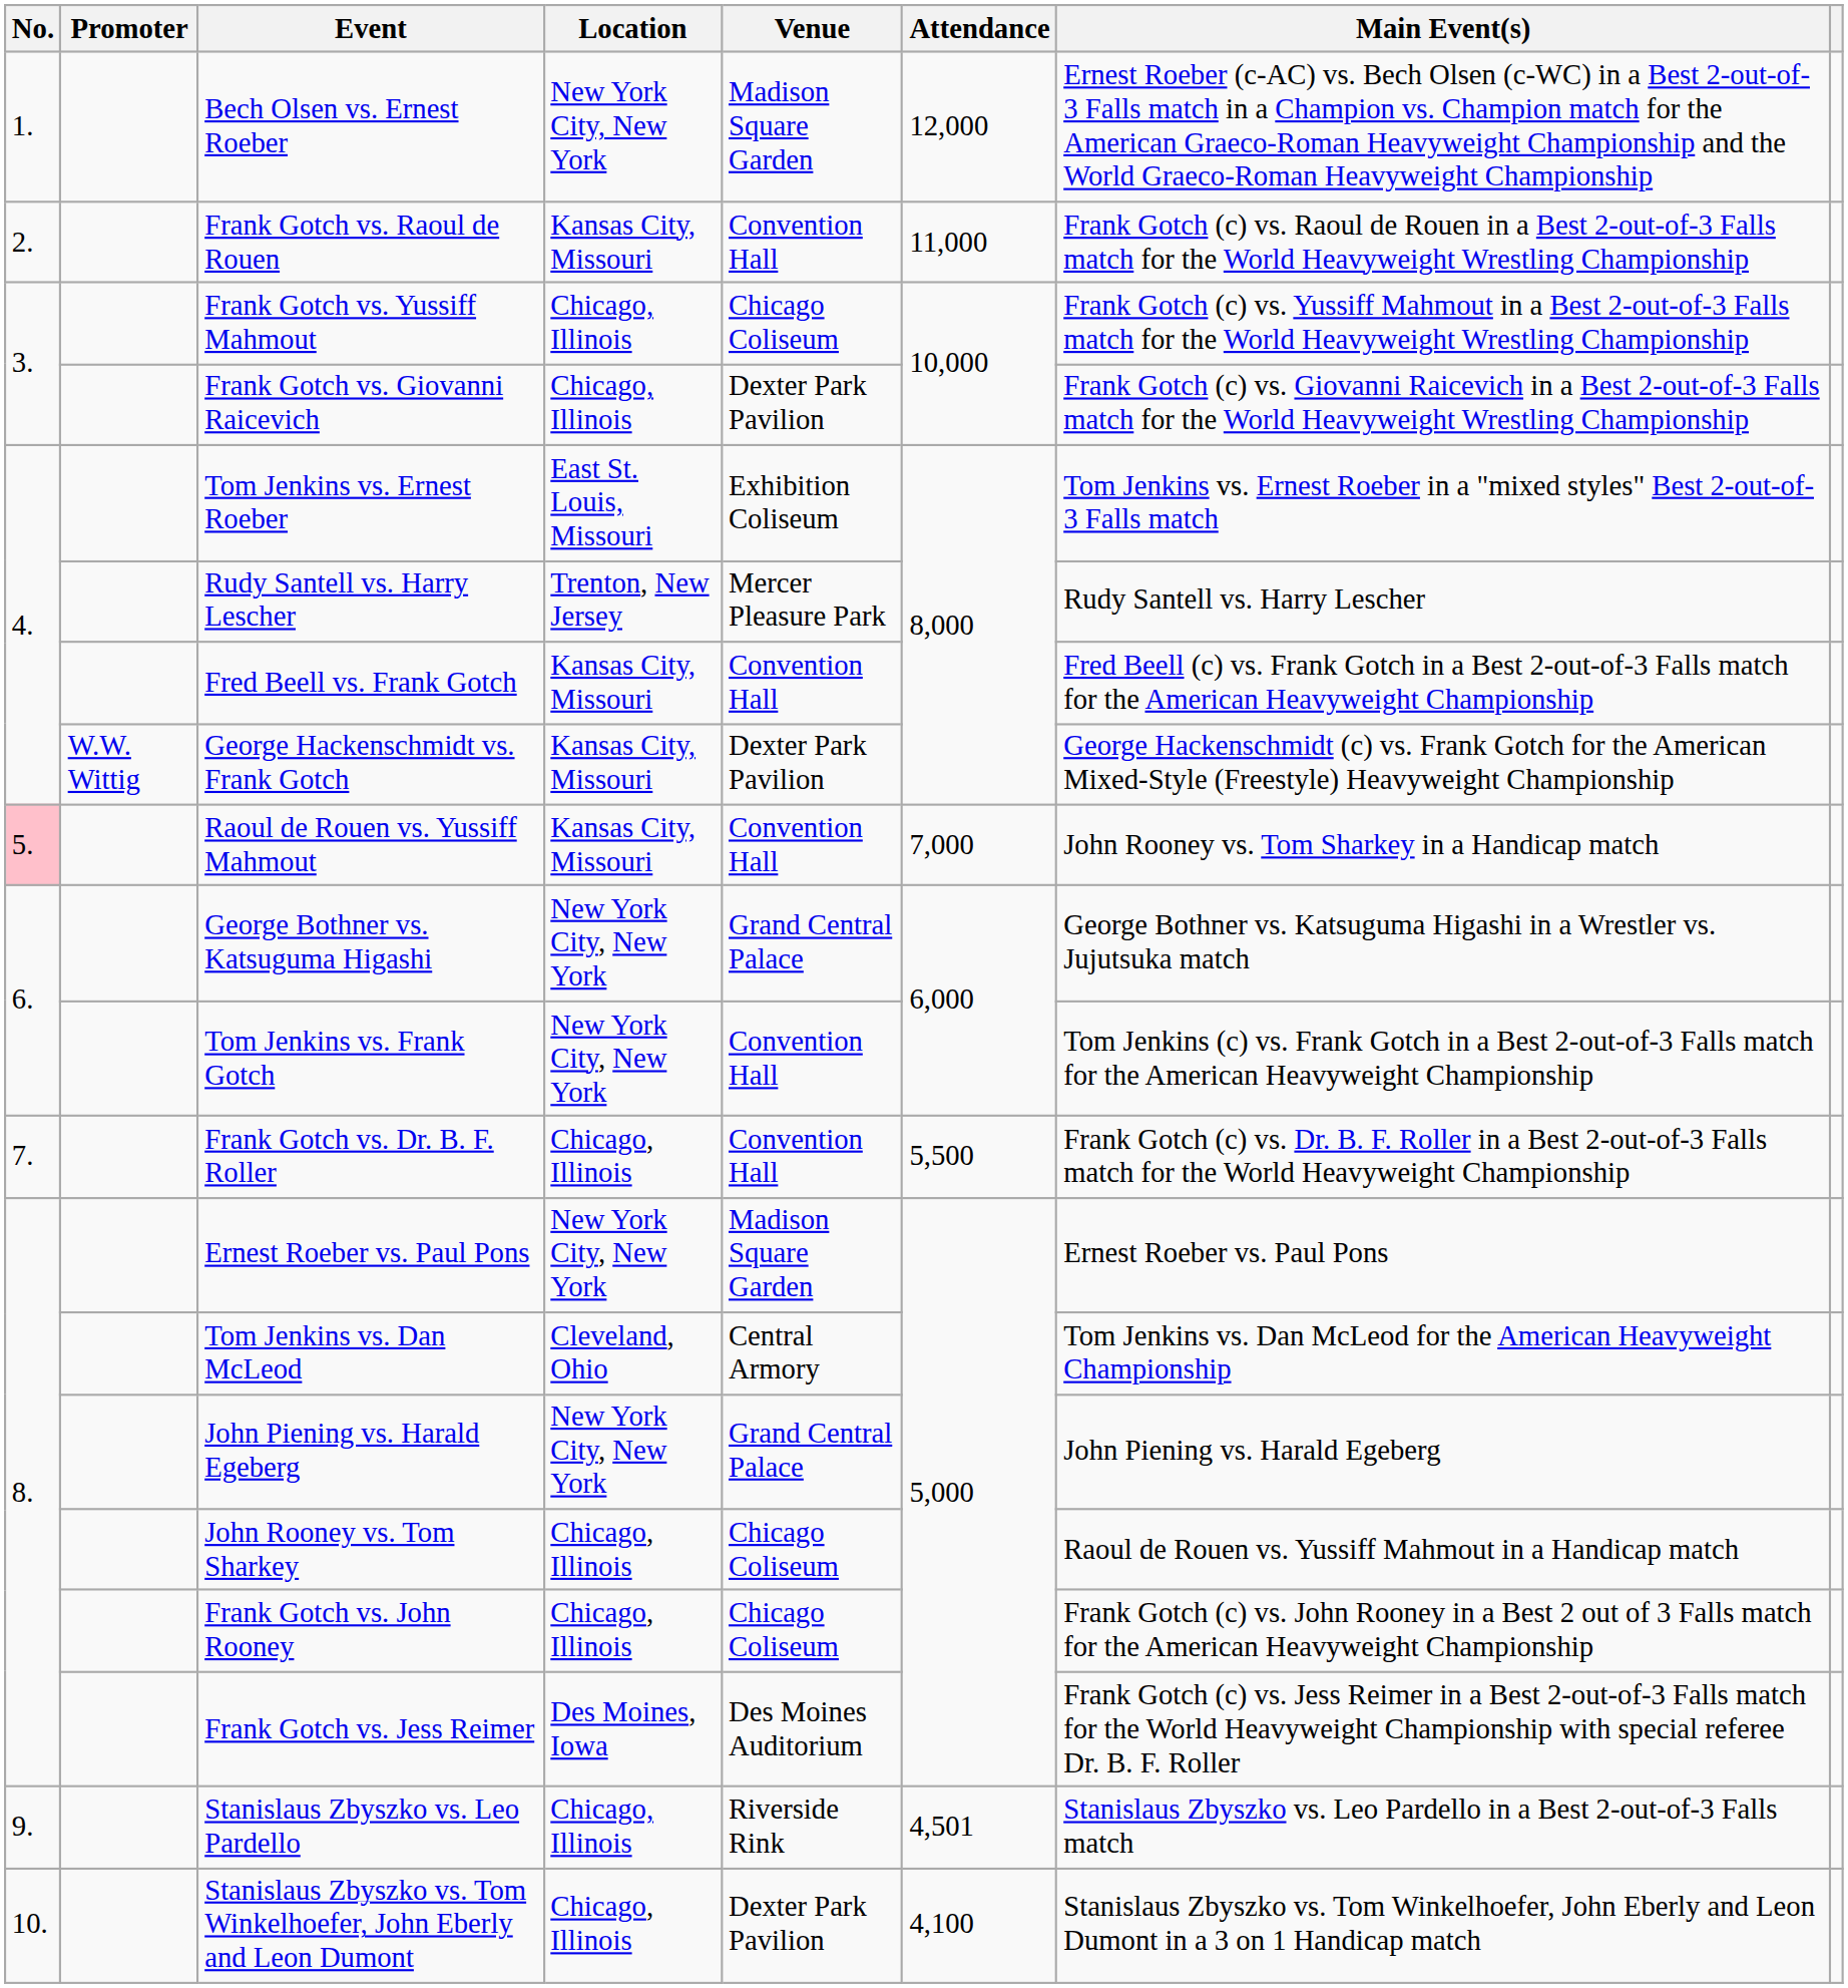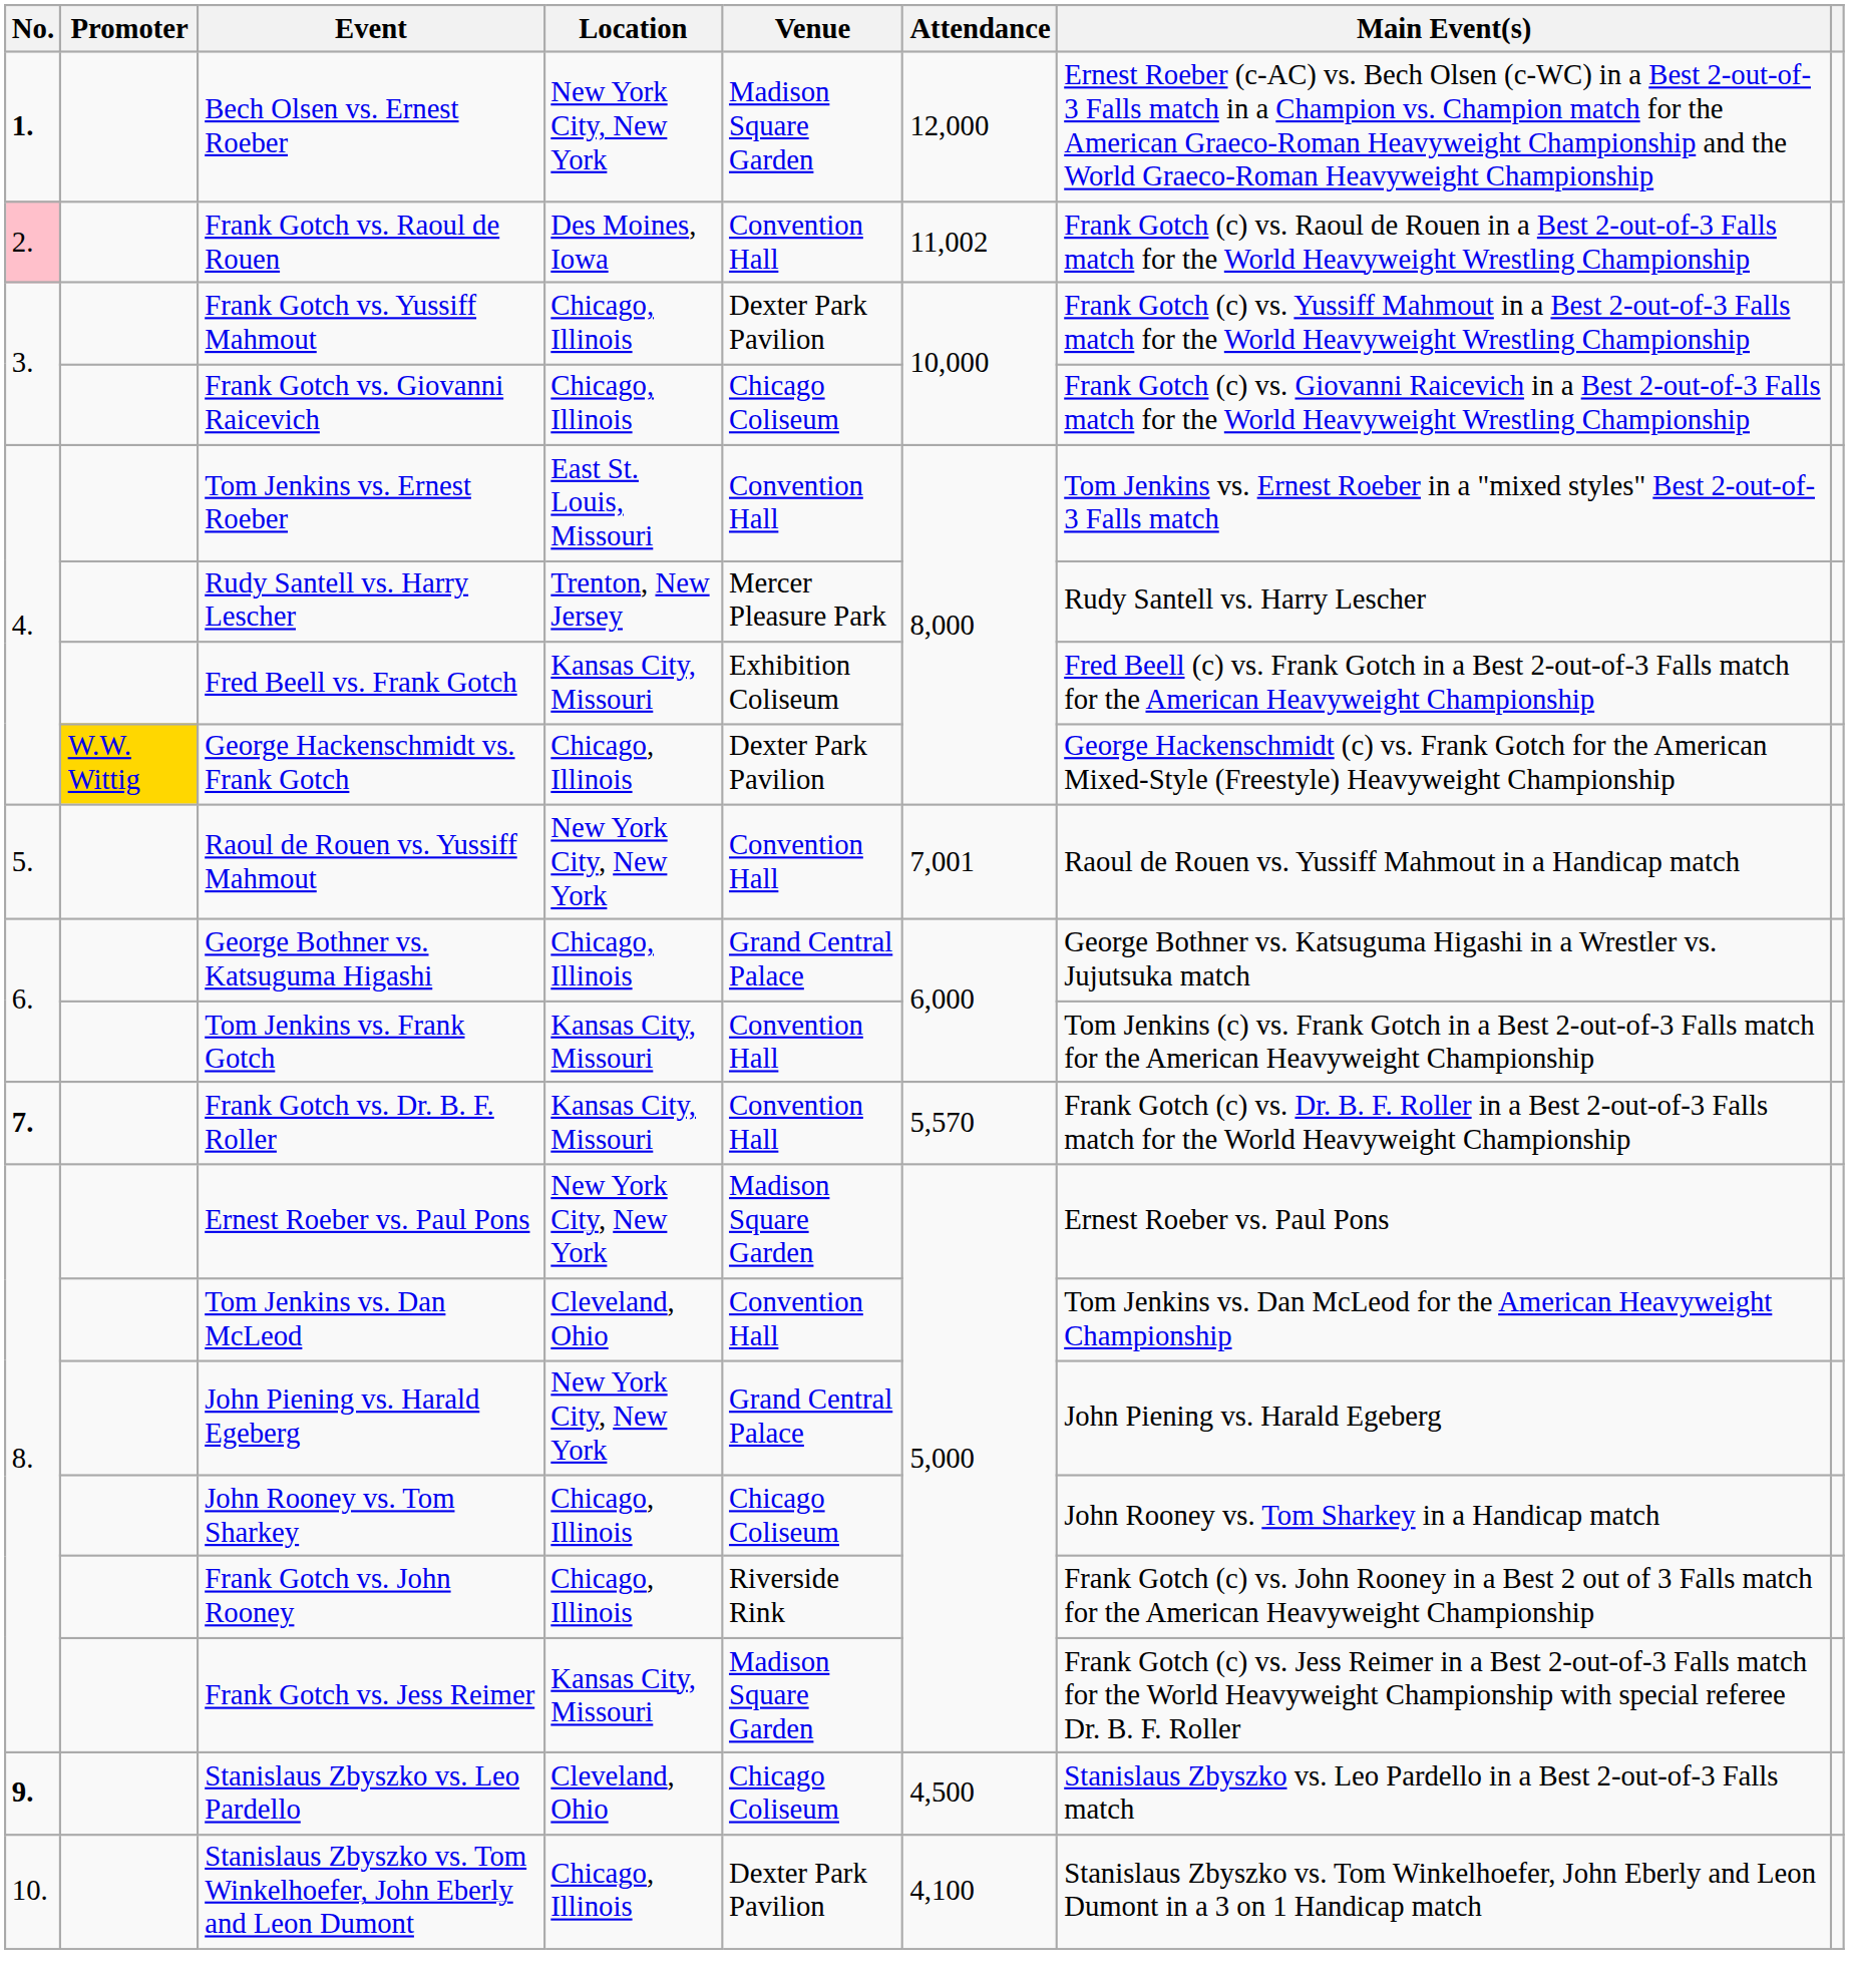Bech Olsen vs. Ernest Roeber | No.: normal -> bold
Frank Gotch vs. Raoul de Rouen | No.: no background -> pink background
Frank Gotch vs. Raoul de Rouen | Location: Kansas City, Missouri -> Des Moines, Iowa
Frank Gotch vs. Raoul de Rouen | Attendance: 11,000 -> 11,002
Frank Gotch vs. Yussiff Mahmout | Venue: Chicago Coliseum -> Dexter Park Pavilion
Frank Gotch vs. Giovanni Raicevich | Venue: Dexter Park Pavilion -> Chicago Coliseum
Tom Jenkins vs. Ernest Roeber | Venue: Exhibition Coliseum -> Convention Hall
Fred Beell vs. Frank Gotch | Venue: Convention Hall -> Exhibition Coliseum
George Hackenschmidt vs. Frank Gotch | Promoter: no background -> gold background
George Hackenschmidt vs. Frank Gotch | Location: Kansas City, Missouri -> Chicago, Illinois
Raoul de Rouen vs. Yussiff Mahmout | No.: pink background -> no background
Raoul de Rouen vs. Yussiff Mahmout | Location: Kansas City, Missouri -> New York City, New York
Raoul de Rouen vs. Yussiff Mahmout | Attendance: 7,000 -> 7,001
Raoul de Rouen vs. Yussiff Mahmout | Main Event(s): John Rooney vs. Tom Sharkey in a Handicap match -> Raoul de Rouen vs. Yussiff Mahmout in a Handicap match
George Bothner vs. Katsuguma Higashi | Location: New York City, New York -> Chicago, Illinois
Tom Jenkins vs. Frank Gotch | Location: New York City, New York -> Kansas City, Missouri
Frank Gotch vs. Dr. B. F. Roller | No.: normal -> bold
Frank Gotch vs. Dr. B. F. Roller | Location: Chicago, Illinois -> Kansas City, Missouri
Frank Gotch vs. Dr. B. F. Roller | Attendance: 5,500 -> 5,570
Tom Jenkins vs. Dan McLeod | Venue: Central Armory -> Convention Hall
John Rooney vs. Tom Sharkey | Main Event(s): Raoul de Rouen vs. Yussiff Mahmout in a Handicap match -> John Rooney vs. Tom Sharkey in a Handicap match
Frank Gotch vs. John Rooney | Venue: Chicago Coliseum -> Riverside Rink
Frank Gotch vs. Jess Reimer | Location: Des Moines, Iowa -> Kansas City, Missouri
Frank Gotch vs. Jess Reimer | Venue: Des Moines Auditorium -> Madison Square Garden
Stanislaus Zbyszko vs. Leo Pardello | No.: normal -> bold
Stanislaus Zbyszko vs. Leo Pardello | Location: Chicago, Illinois -> Cleveland, Ohio
Stanislaus Zbyszko vs. Leo Pardello | Venue: Riverside Rink -> Chicago Coliseum
Stanislaus Zbyszko vs. Leo Pardello | Attendance: 4,501 -> 4,500
